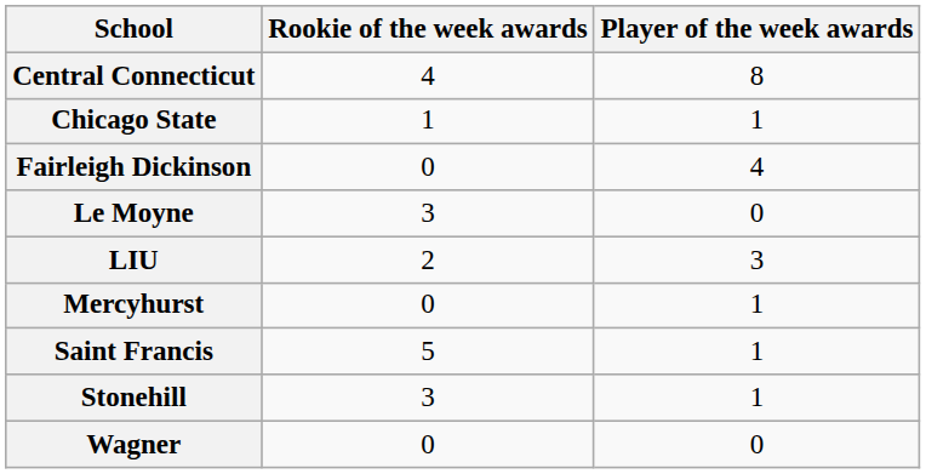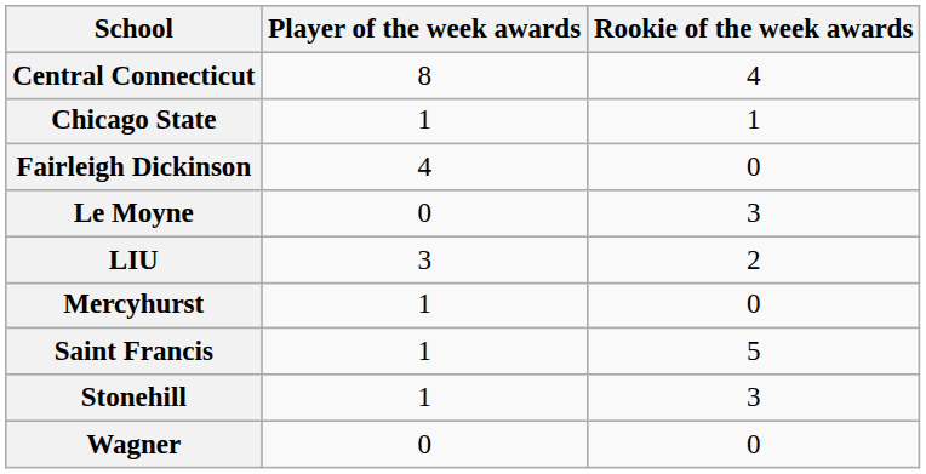columns swapped: Player of the week awards <-> Rookie of the week awards
